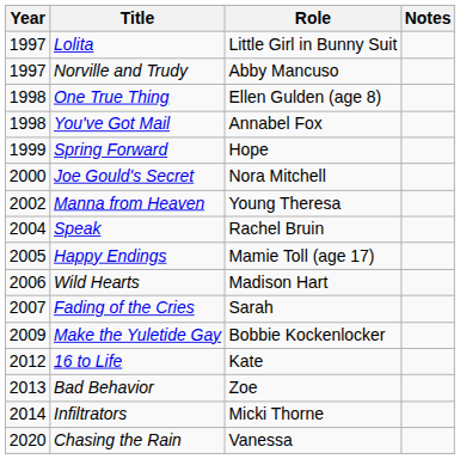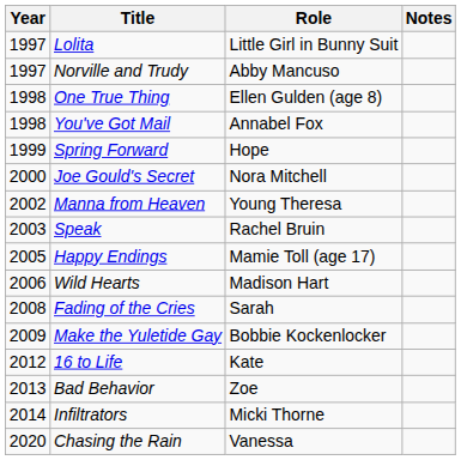Speak | Year: 2004 -> 2003
Fading of the Cries | Year: 2007 -> 2008
